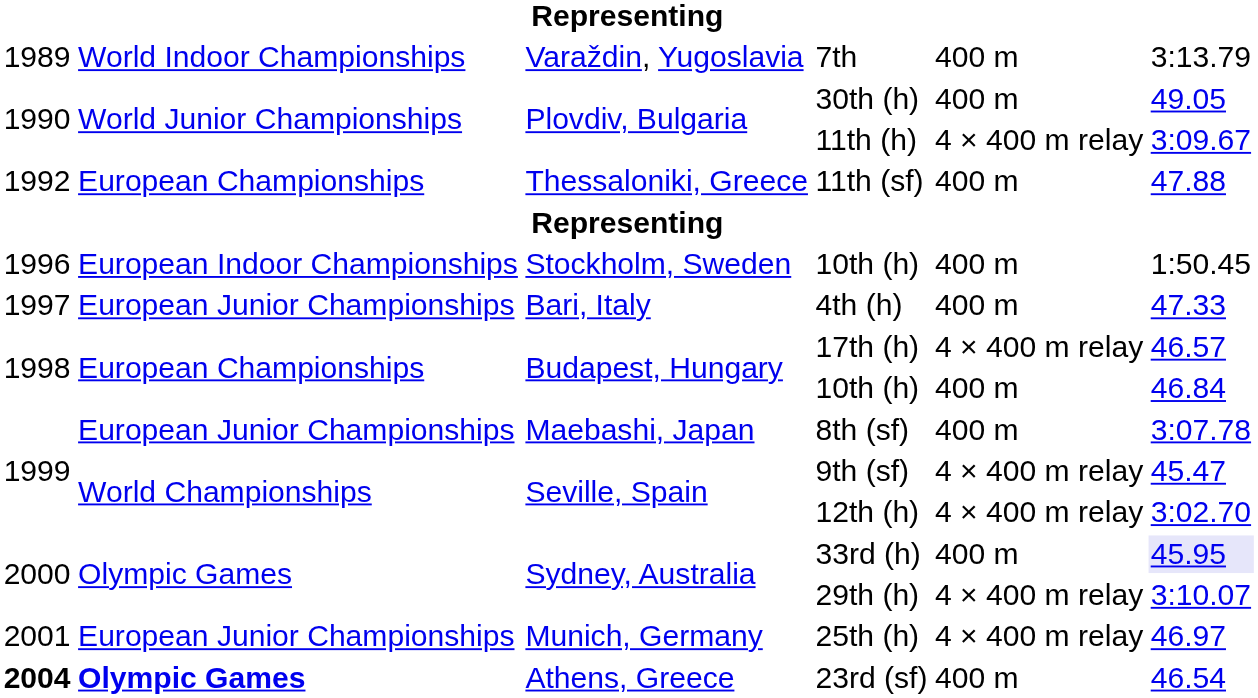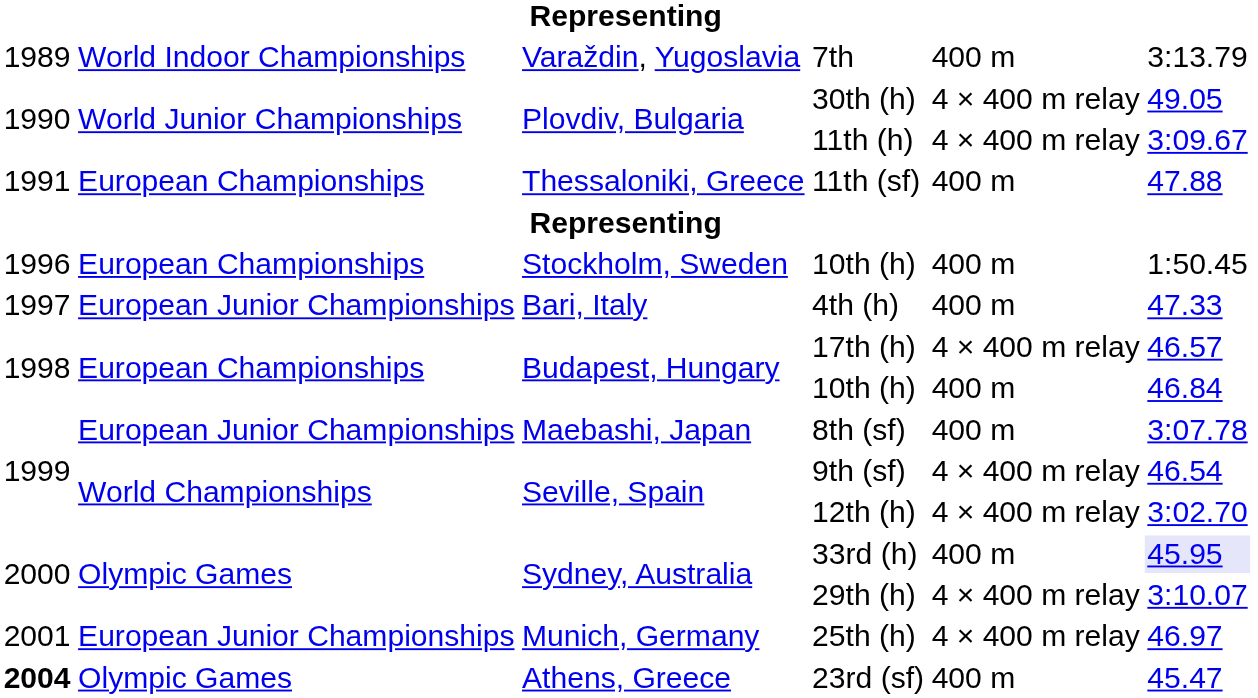30th (h) | column 5: 400 m -> 4 × 400 m relay
11th (sf) | column 1: 1992 -> 1991
Stockholm, Sweden / 10th (h) | column 2: European Indoor Championships -> European Championships
9th (sf) | column 6: 45.47 -> 46.54
23rd (sf) | column 2: bold -> normal
23rd (sf) | column 6: 46.54 -> 45.47
